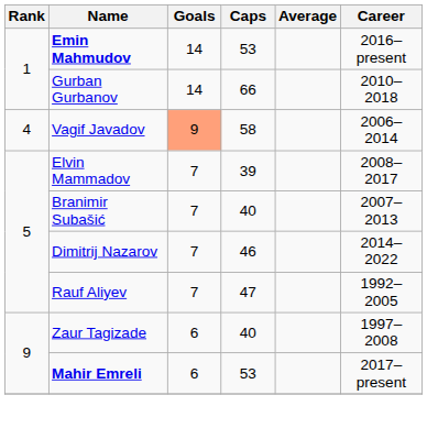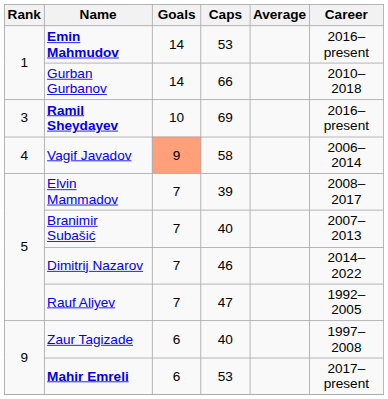+ row: 3 | Ramil Sheydayev | 10 | 69 | 2016–present
